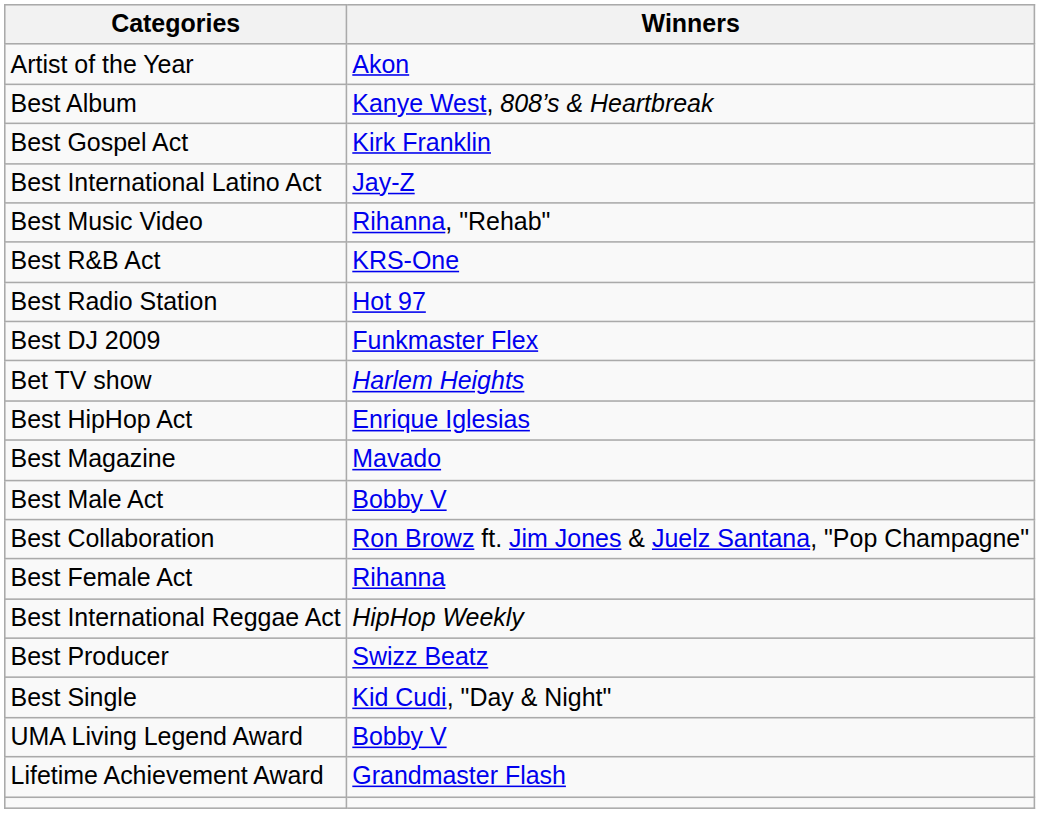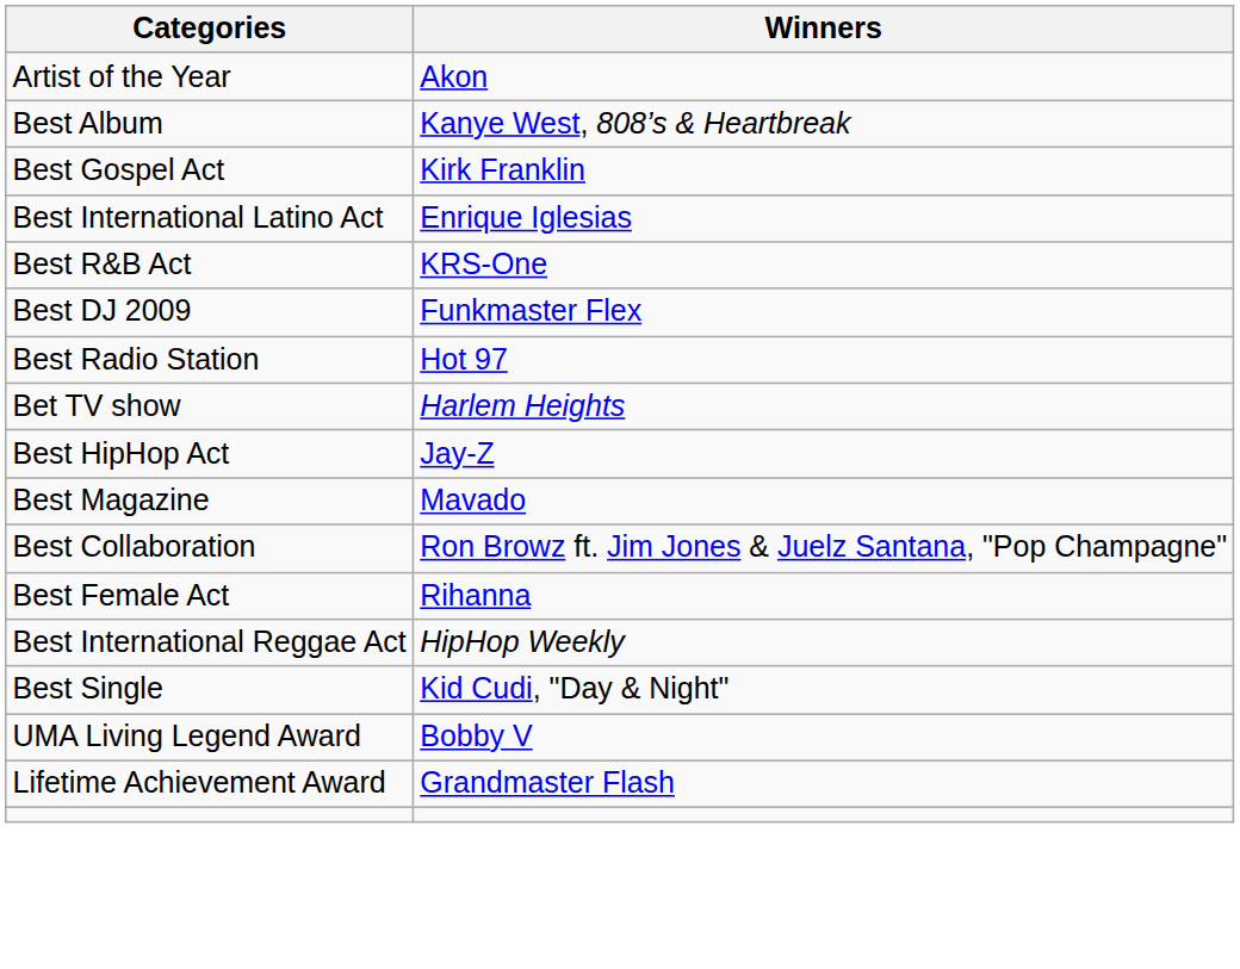Best International Latino Act | Winners: Jay-Z -> Enrique Iglesias
- row: Best Music Video | Rihanna, "Rehab"
rows swapped: Best DJ 2009 <-> Best Radio Station
Best HipHop Act | Winners: Enrique Iglesias -> Jay-Z
- row: Best Male Act | Bobby V
- row: Best Producer | Swizz Beatz
